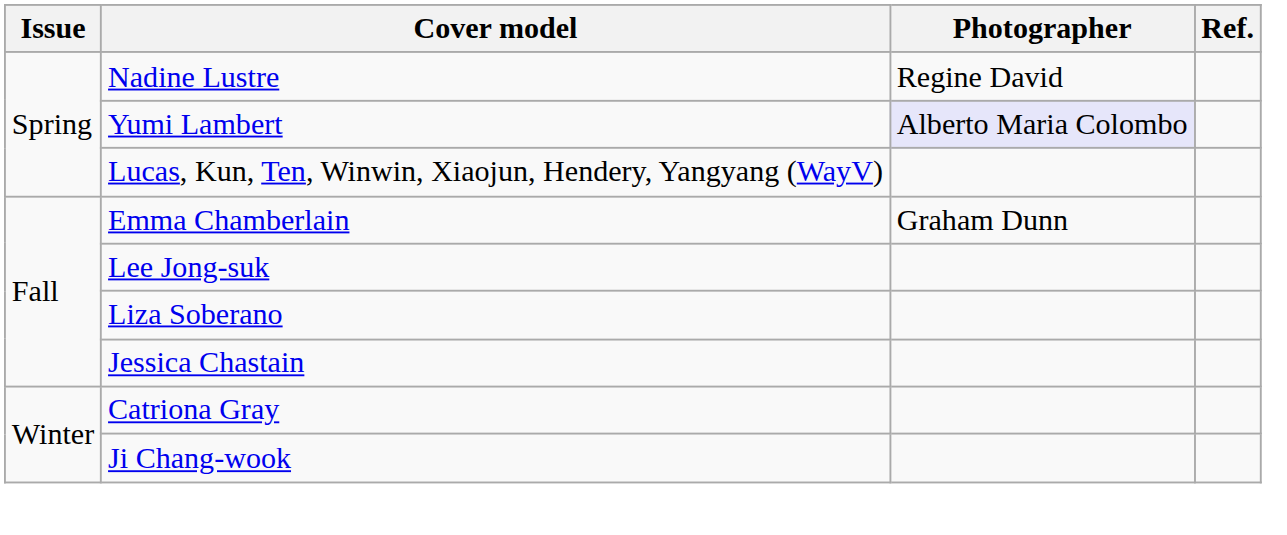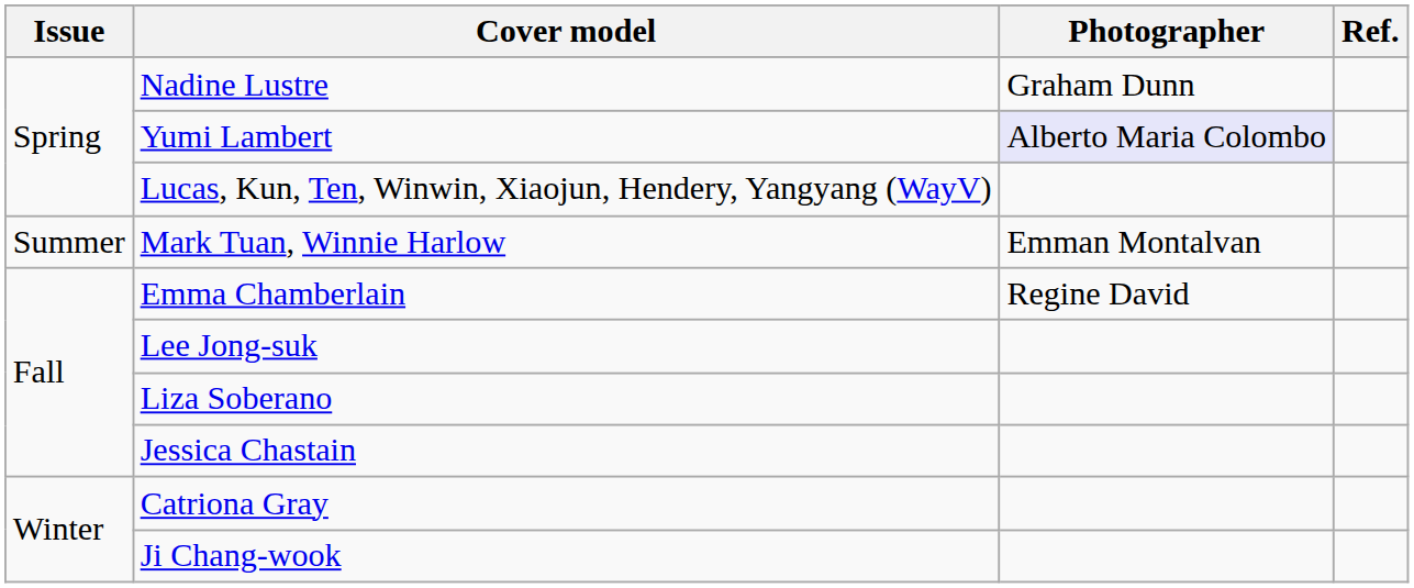Nadine Lustre | Photographer: Regine David -> Graham Dunn
+ row: Summer | Mark Tuan, Winnie Harlow | Emman Montalvan
Emma Chamberlain | Photographer: Graham Dunn -> Regine David
